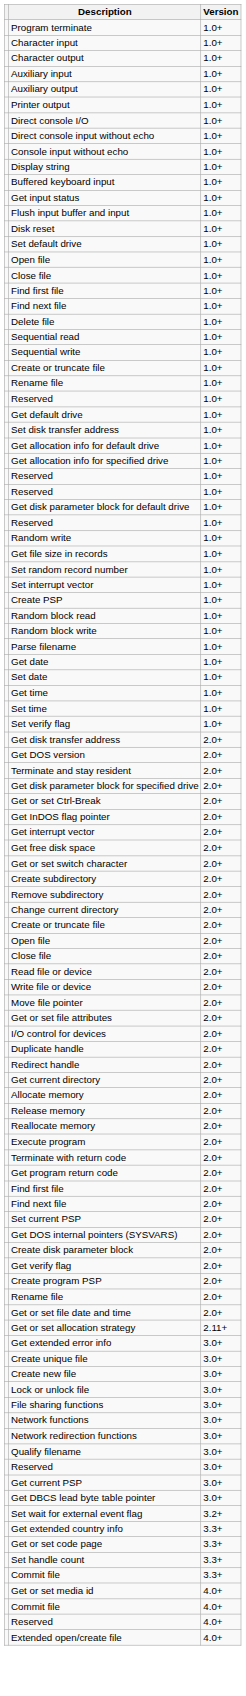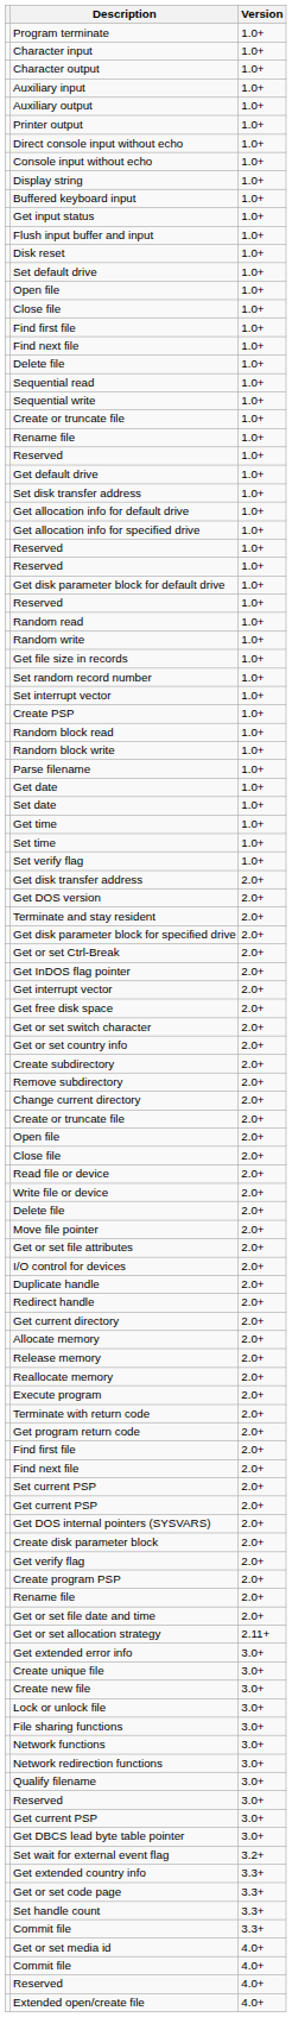- row: Direct console I/O | 1.0+
+ row: Random read | 1.0+
+ row: Get or set country info | 2.0+
+ row: Delete file | 2.0+
+ row: Get current PSP | 2.0+
